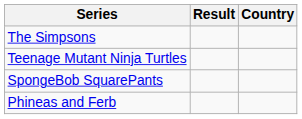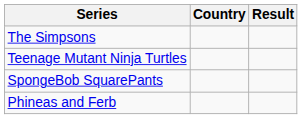columns swapped: Result <-> Country
